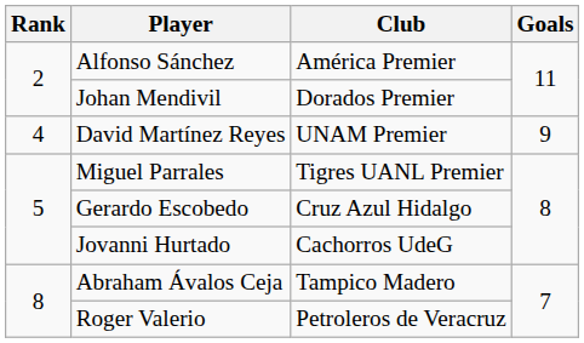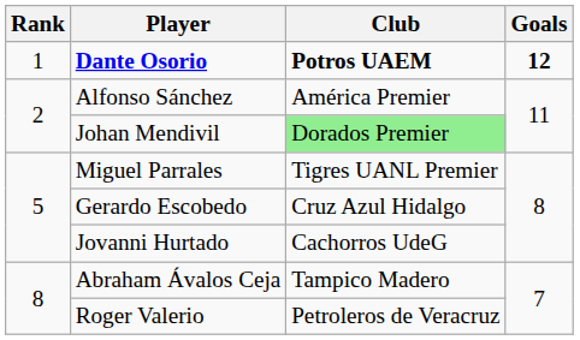+ row: 1 | Dante Osorio | Potros UAEM | 12
Johan Mendivil | Club: no background -> lightgreen background
- row: 4 | David Martínez Reyes | UNAM Premier | 9
